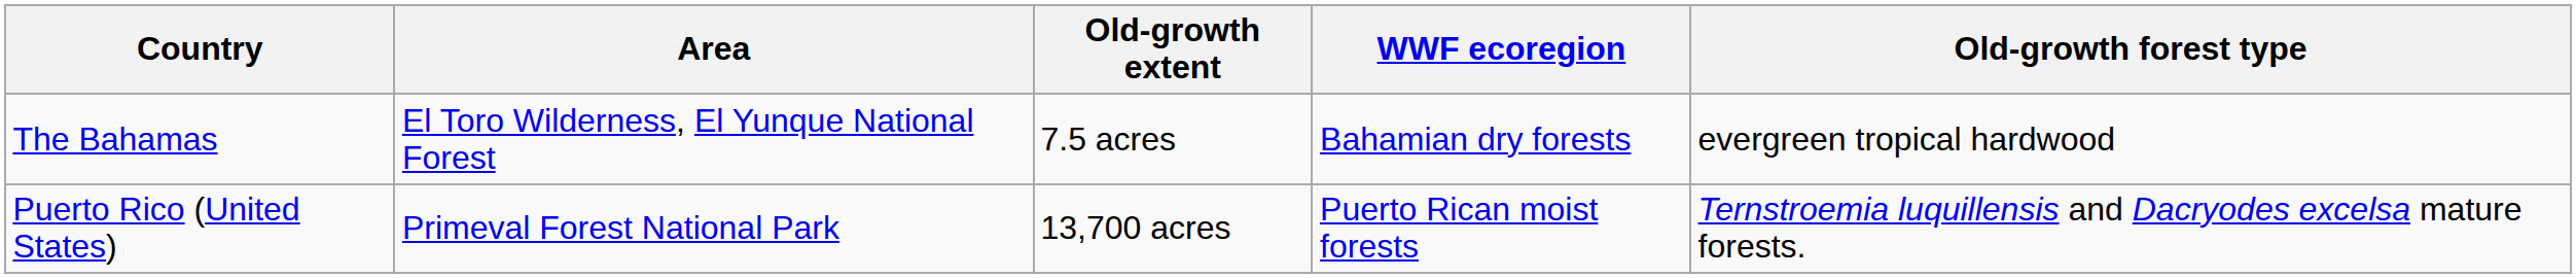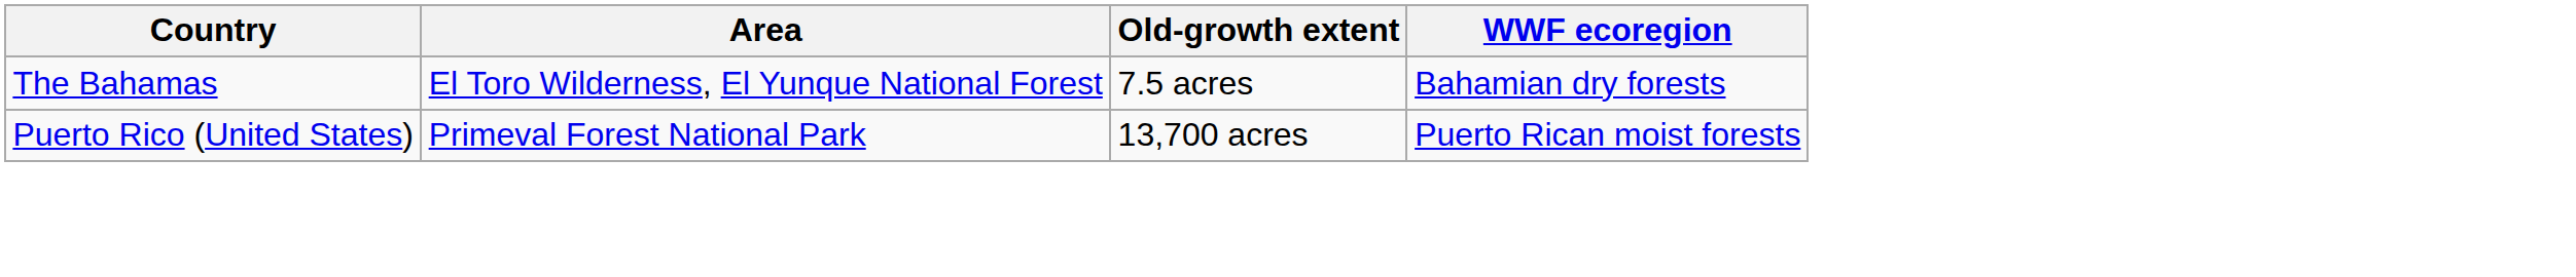- column: Old-growth forest type | evergreen tropical hardwood | Ternstroemia luquillensis and Dacryodes excelsa mature forests.
